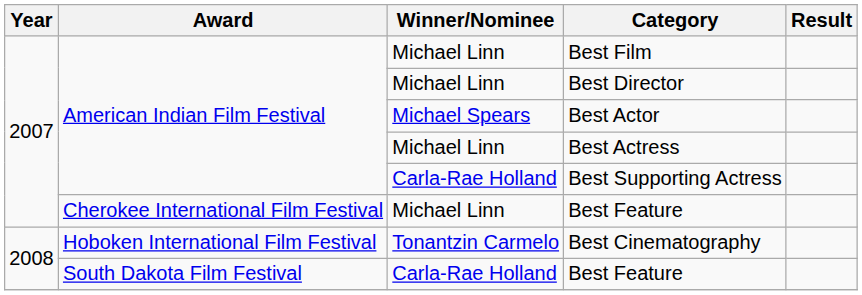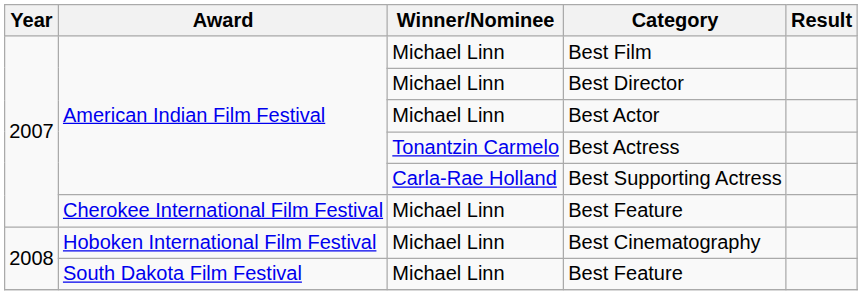Best Actor | Winner/Nominee: Michael Spears -> Michael Linn
Best Actress | Winner/Nominee: Michael Linn -> Tonantzin Carmelo
Best Cinematography | Winner/Nominee: Tonantzin Carmelo -> Michael Linn
South Dakota Film Festival / Best Feature | Winner/Nominee: Carla-Rae Holland -> Michael Linn
